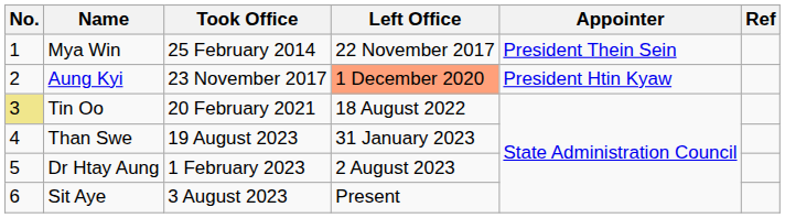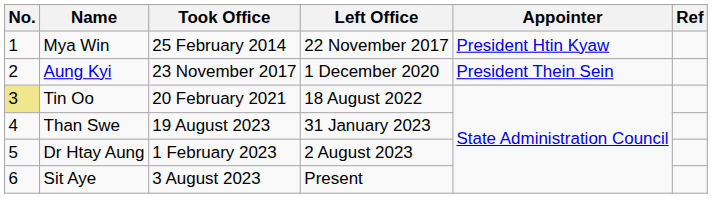Mya Win | Appointer: President Thein Sein -> President Htin Kyaw
Aung Kyi | Left Office: lightsalmon background -> no background
Aung Kyi | Appointer: President Htin Kyaw -> President Thein Sein
